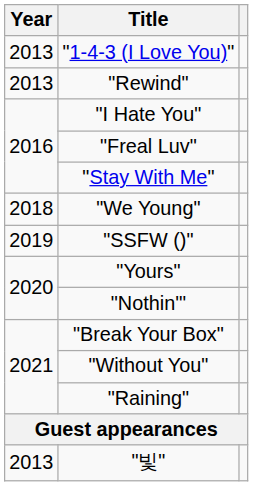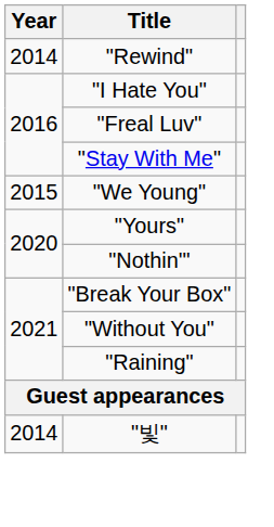- row: 2013 | "1-4-3 (I Love You)"
"Rewind" | Year: 2013 -> 2014
"We Young" | Year: 2018 -> 2015
- row: 2019 | "SSFW ()"
"빛" | Year: 2013 -> 2014
